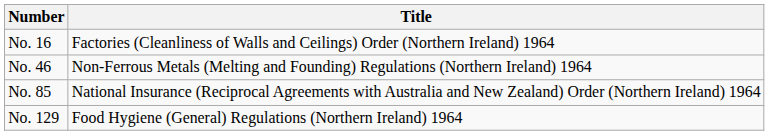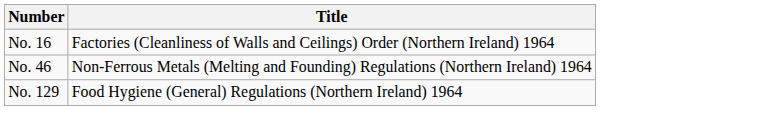- row: No. 85 | National Insurance (Reciprocal Agreements with Australia and New Zealand) Order (Northern Ireland) 1964
